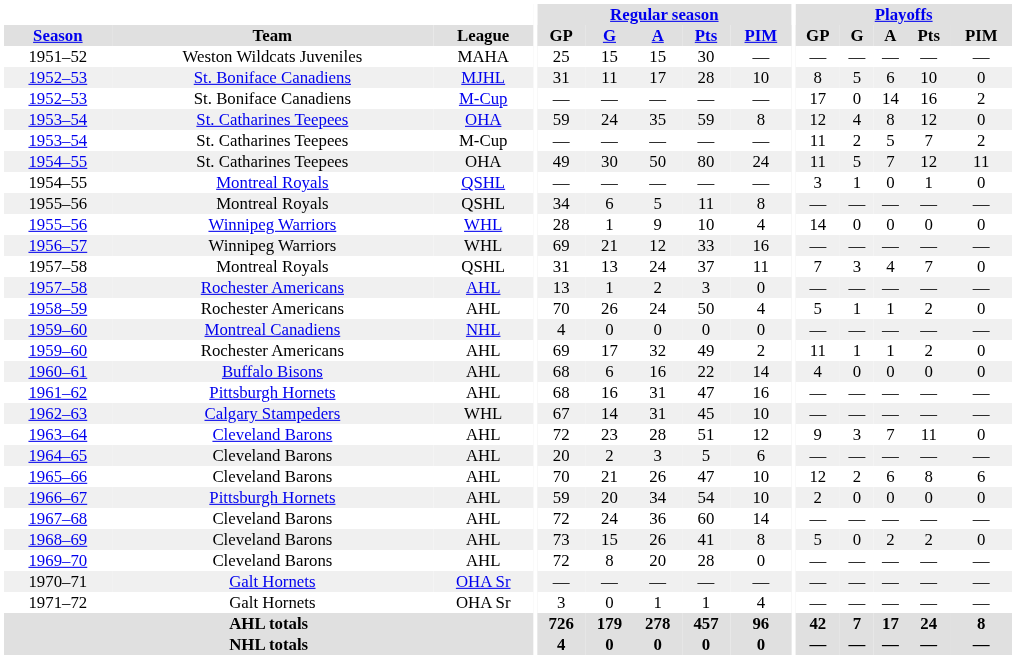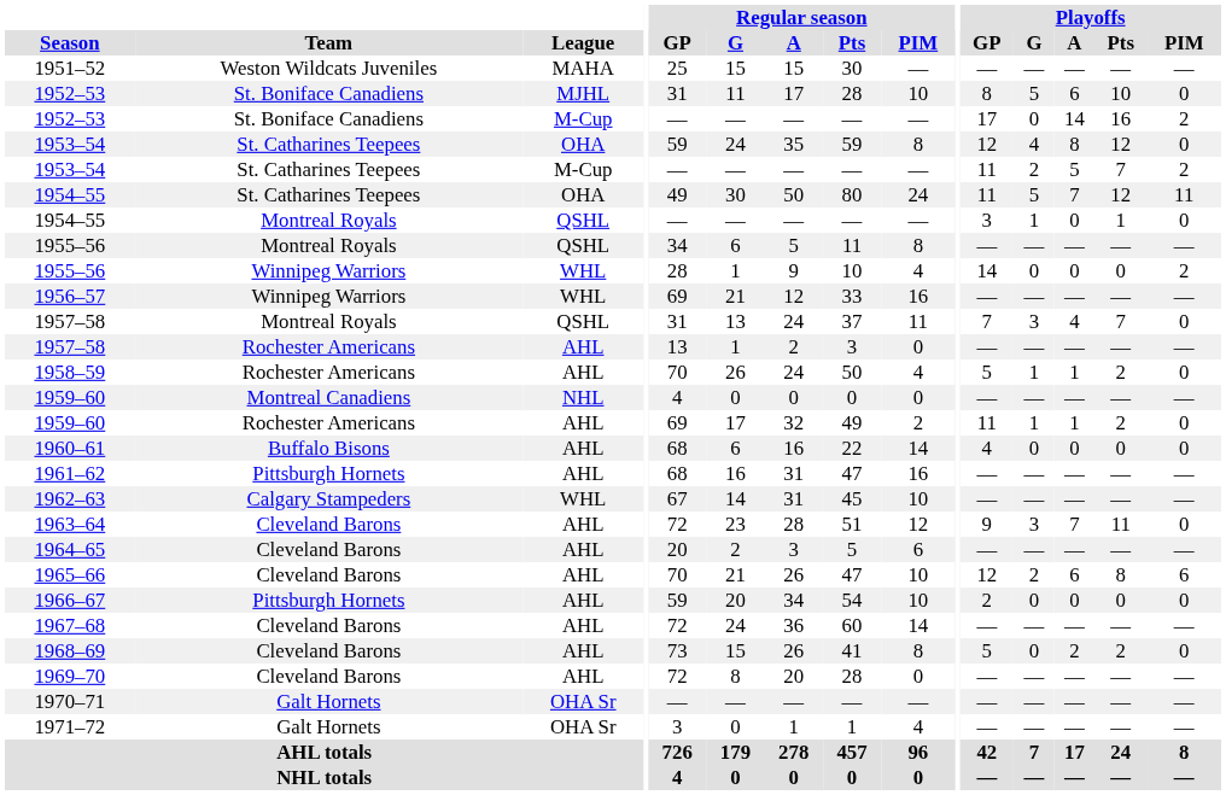1955–56 / WHL | Playoffs / PIM: 0 -> 2
